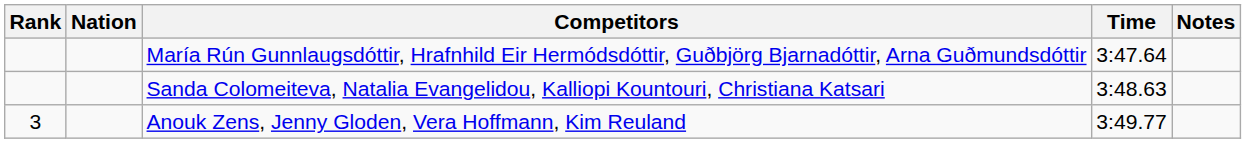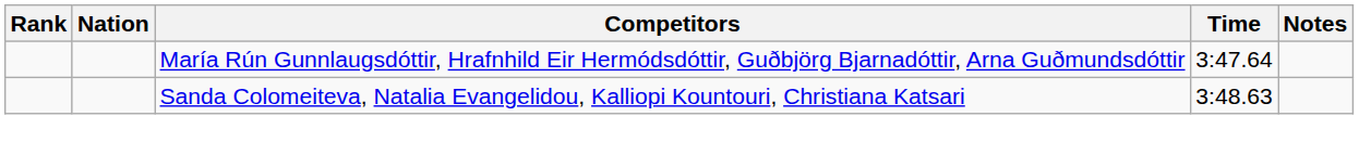- row: 3 | Anouk Zens, Jenny Gloden, Vera Hoffmann, Kim Reuland | 3:49.77
